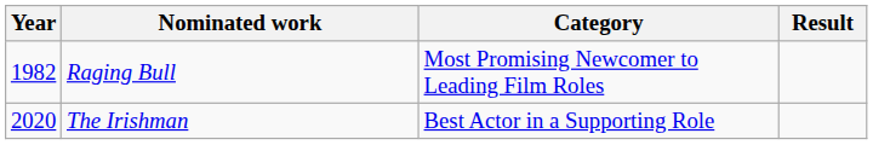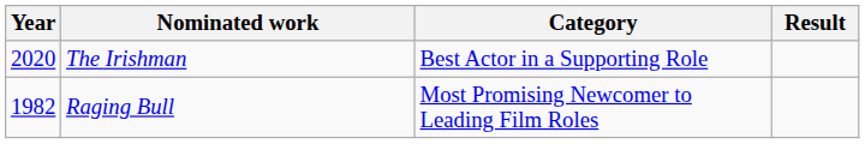rows swapped: Raging Bull <-> The Irishman
